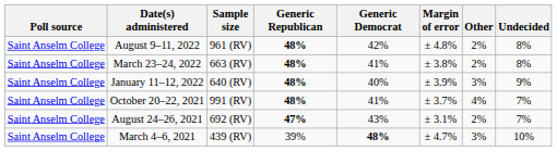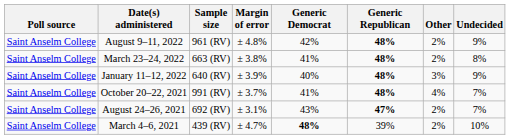columns swapped: Margin of error <-> Generic Republican
August 9–11, 2022 | Undecided: 8% -> 9%
March 4–6, 2021 | Other: 3% -> 2%
